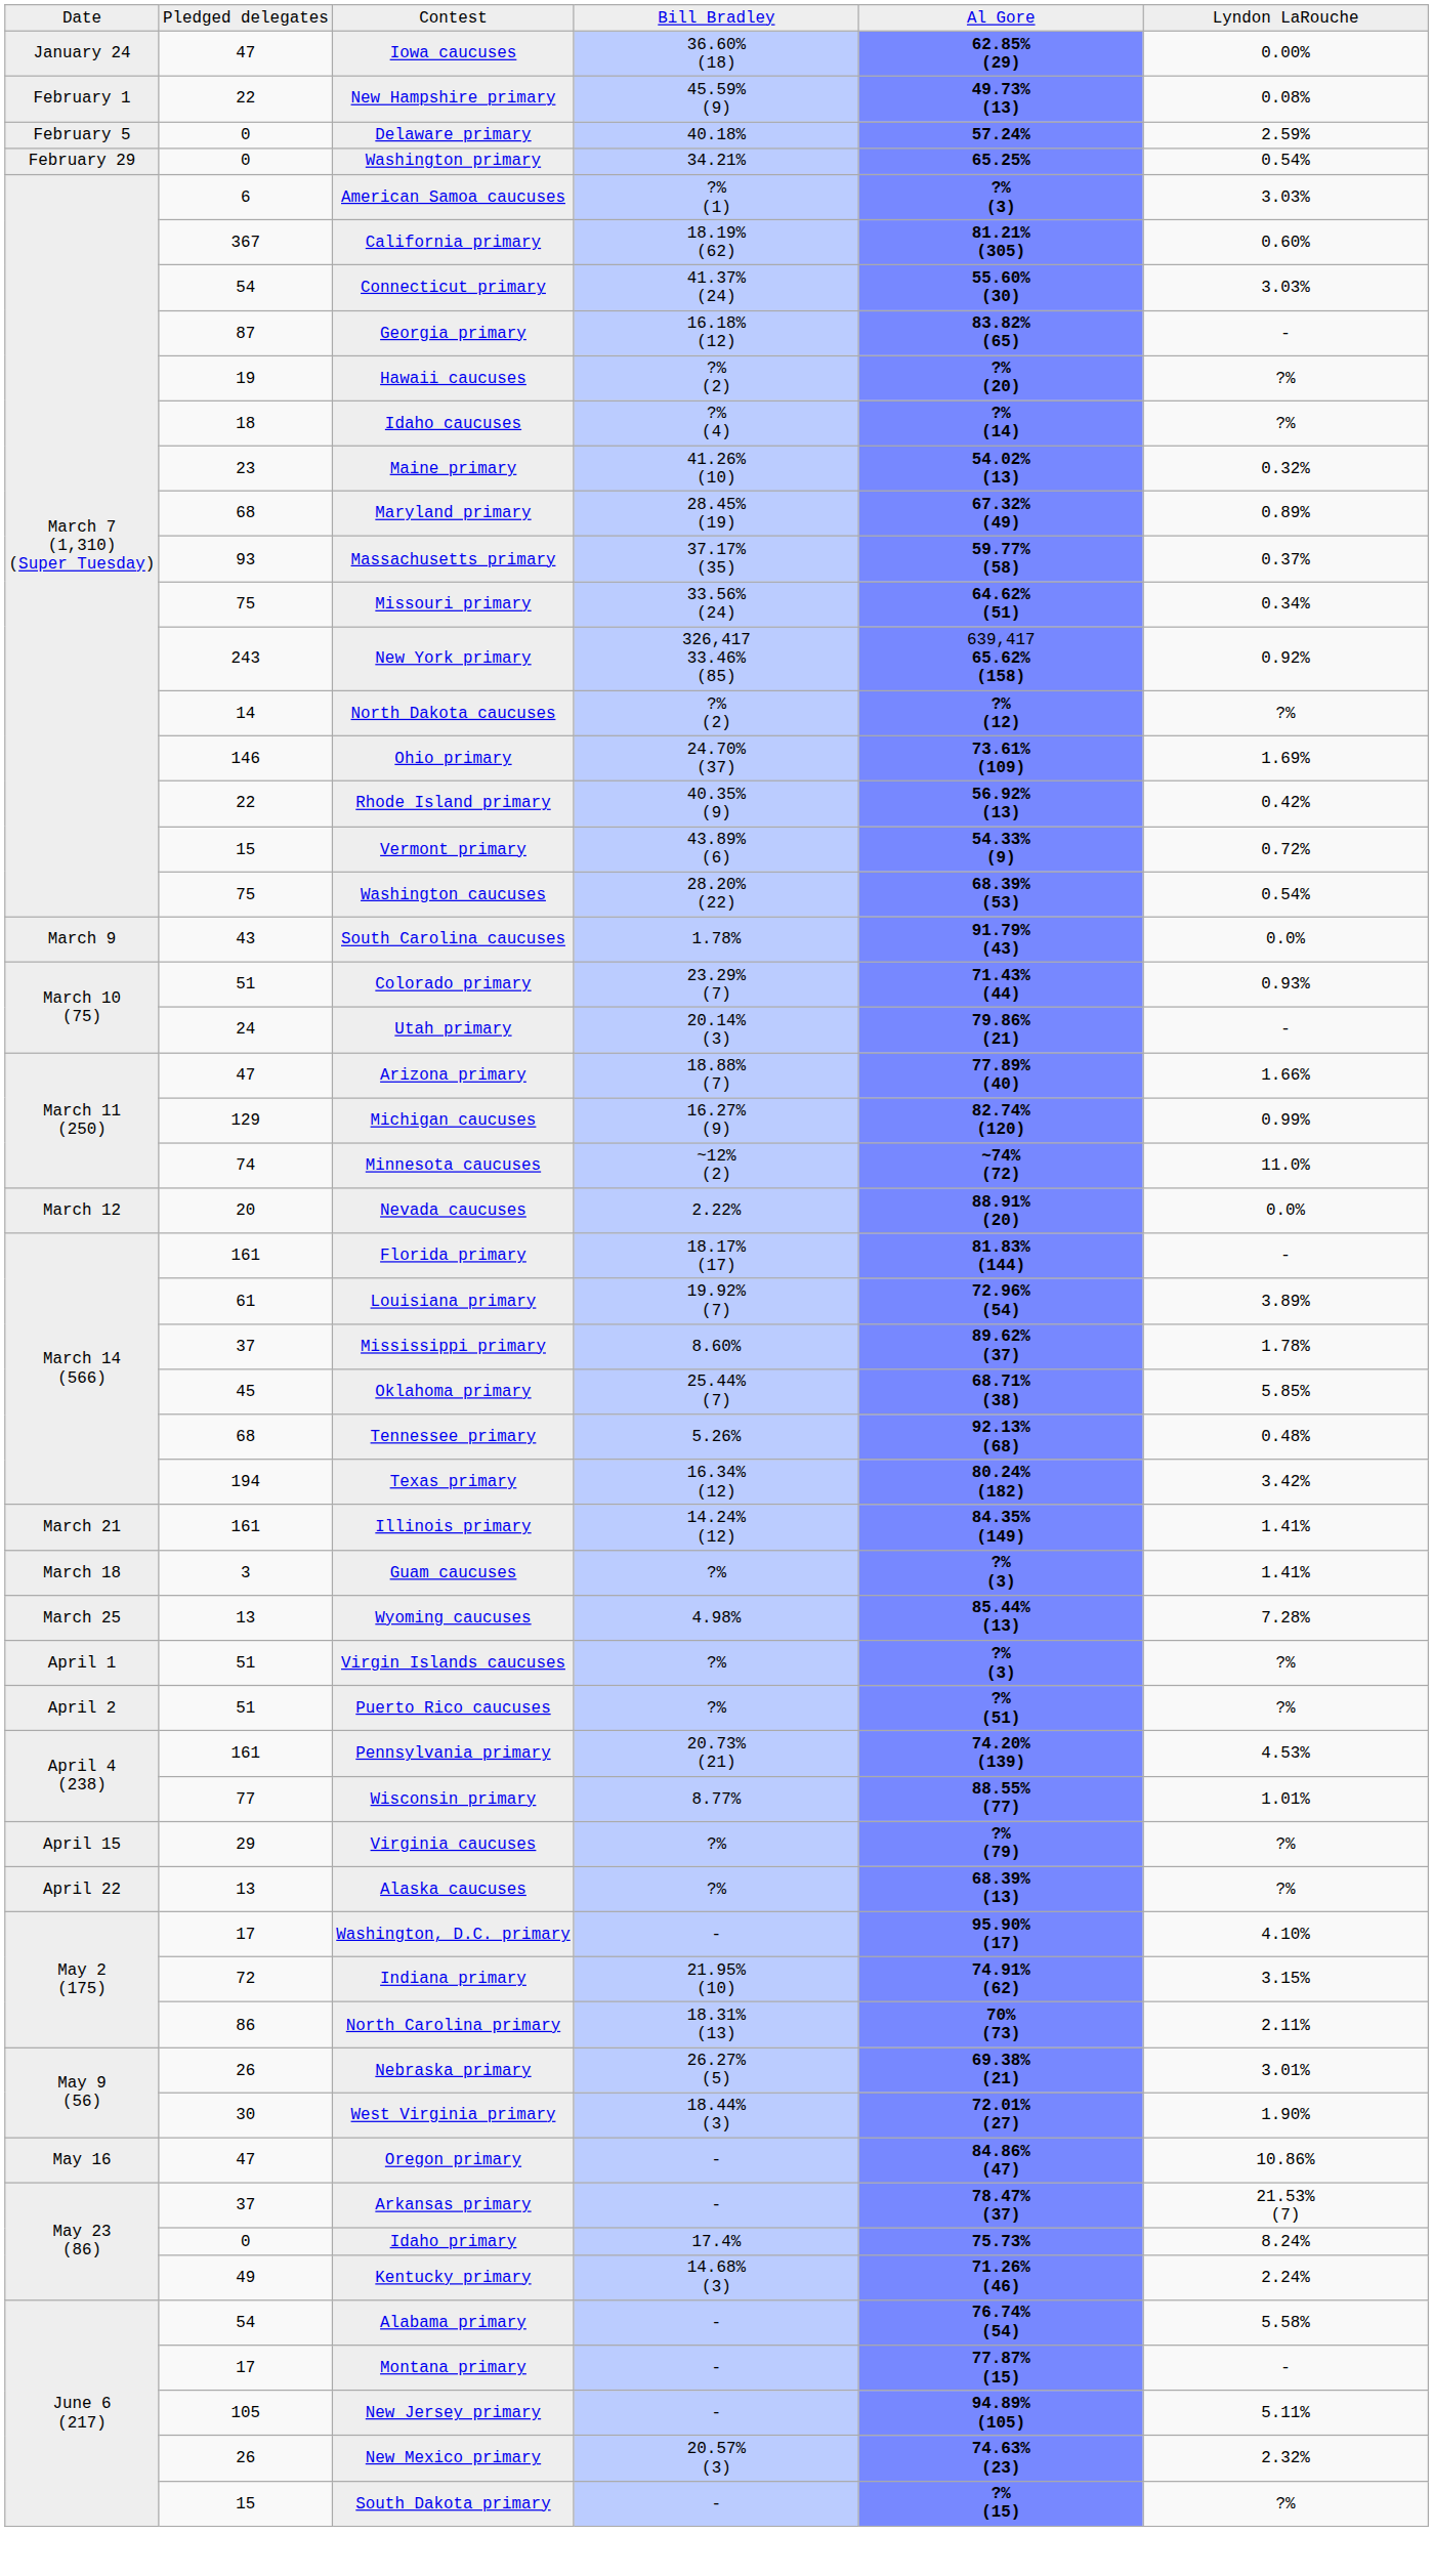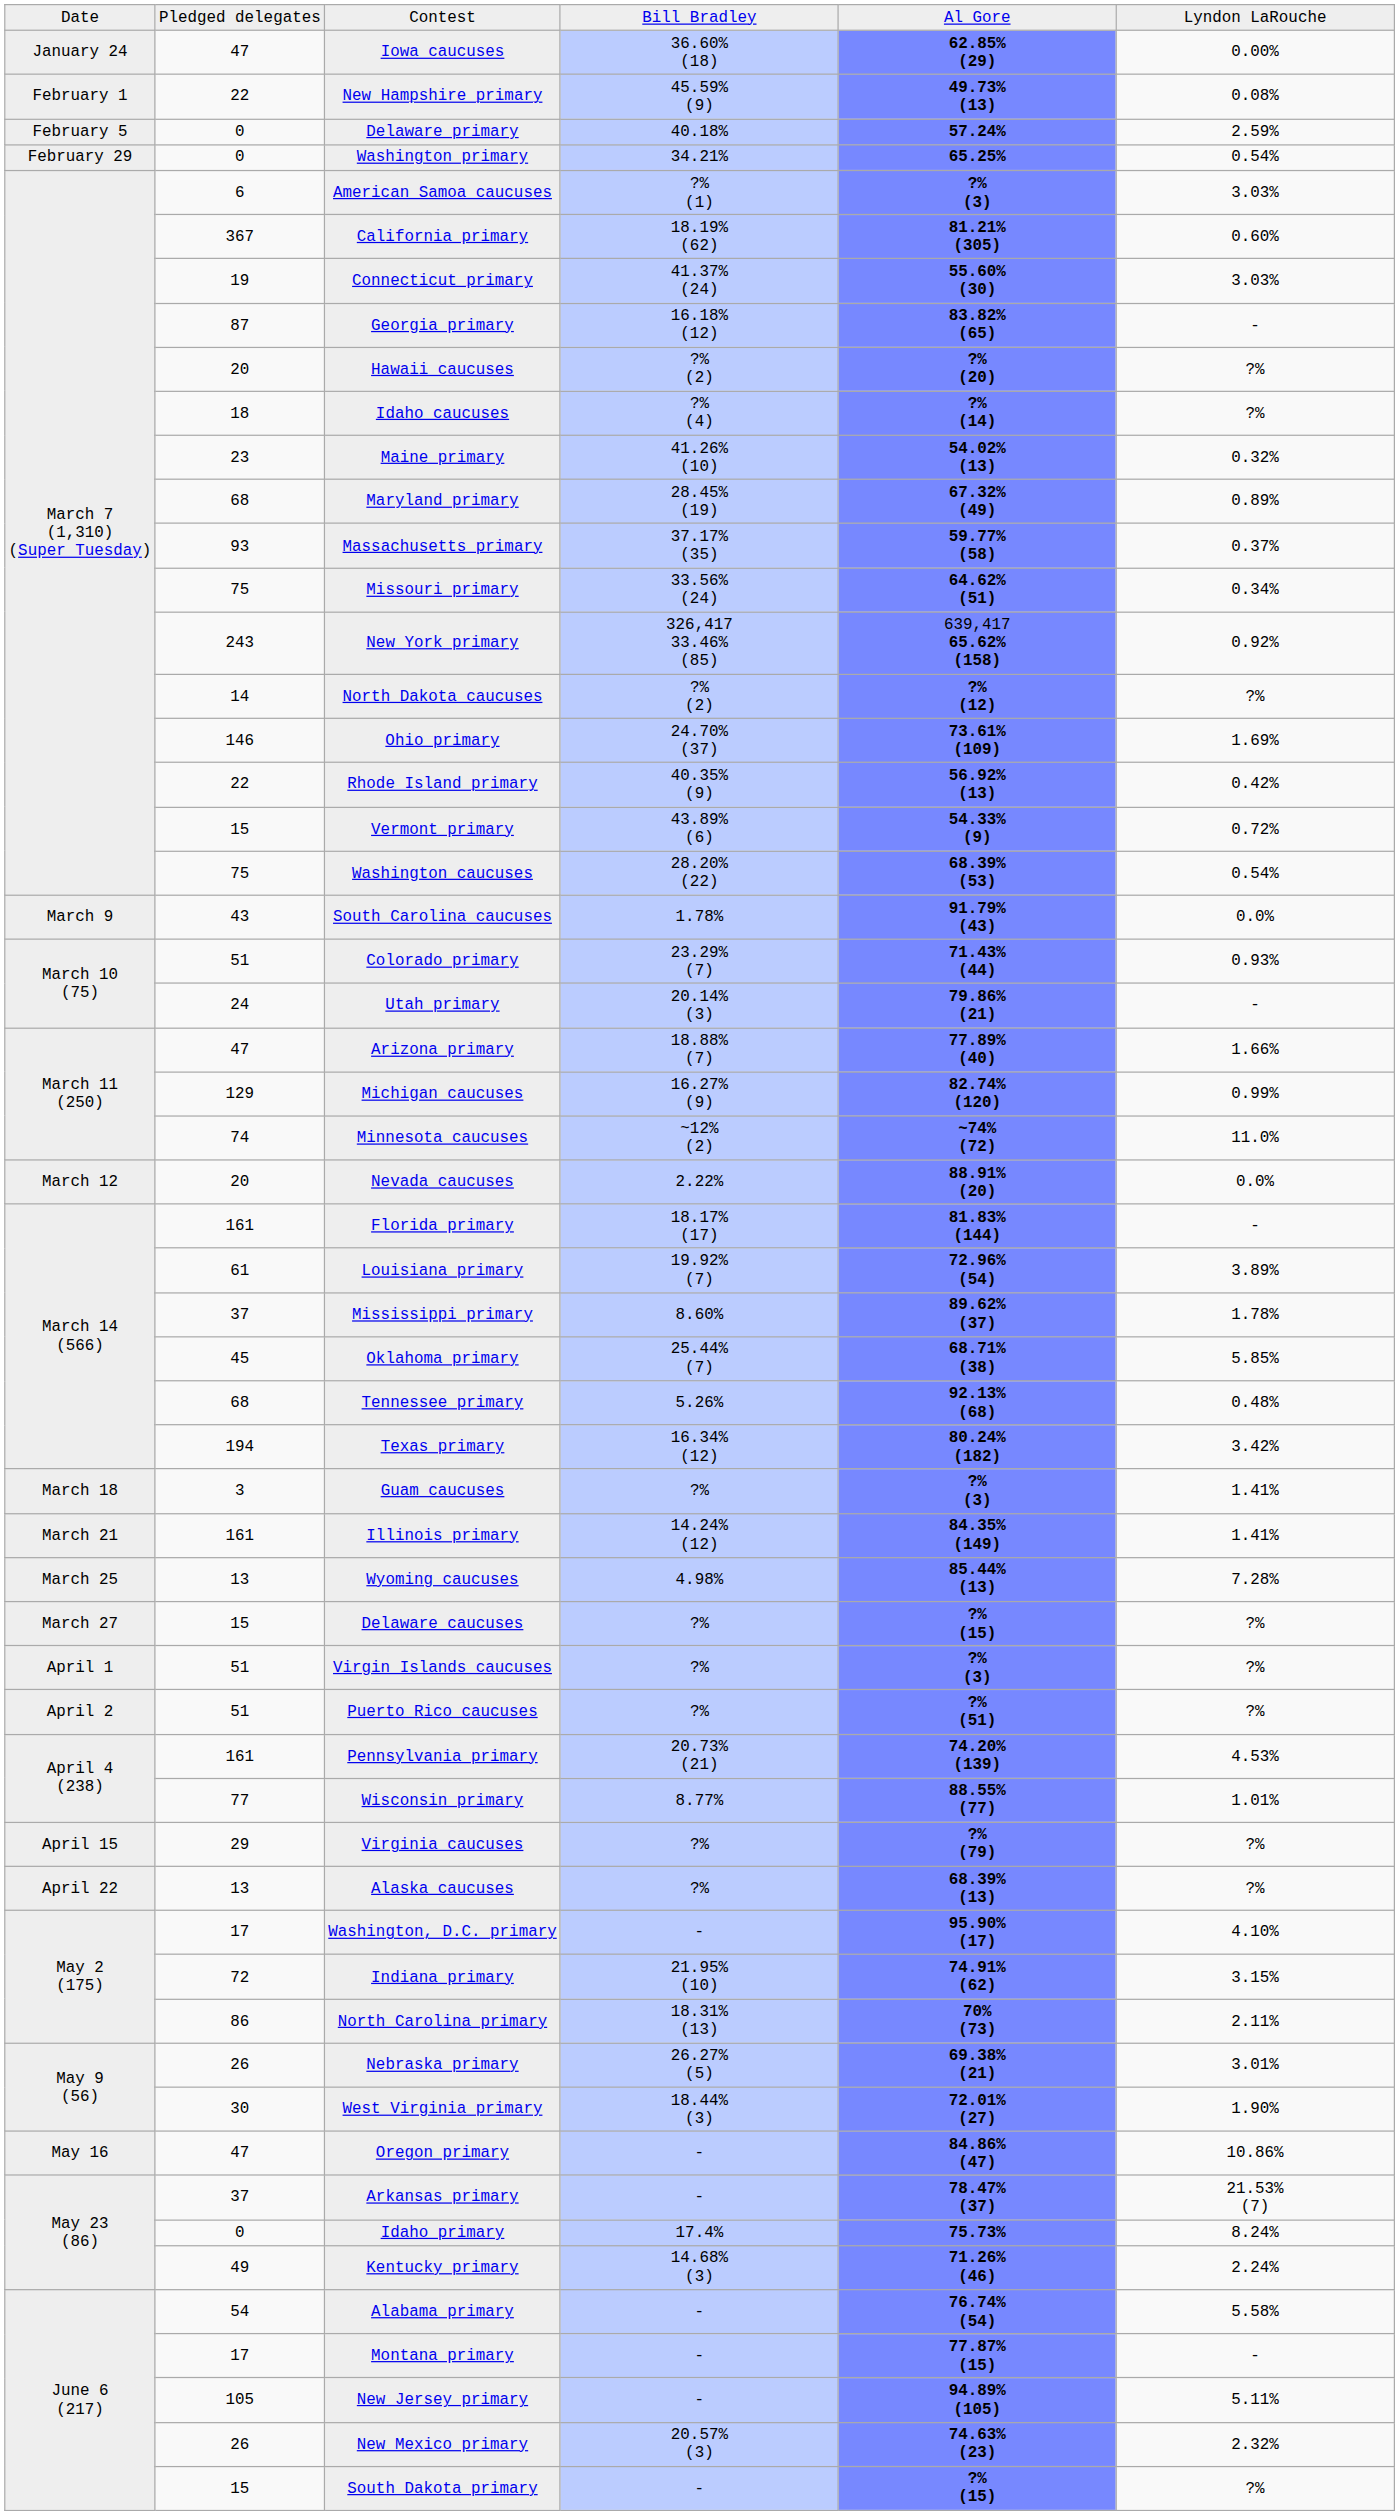Connecticut primary | column 2: 54 -> 19
Hawaii caucuses | column 2: 19 -> 20
rows swapped: Guam caucuses <-> Illinois primary
+ row: March 27 | 15 | Delaware caucuses | ?% | ?% (15) | ?%
